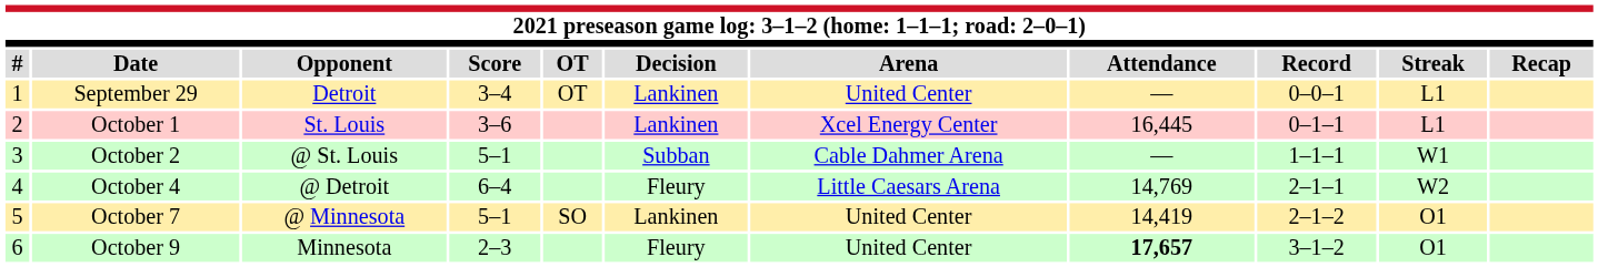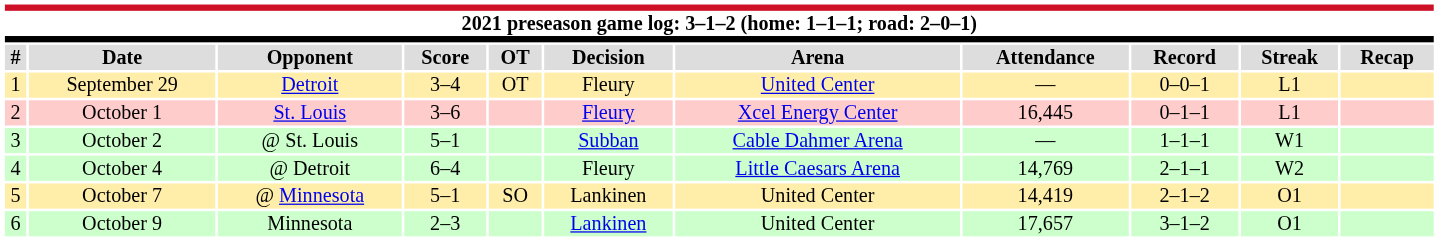September 29 | Decision: Lankinen -> Fleury
October 1 | Decision: Lankinen -> Fleury
October 9 | Decision: Fleury -> Lankinen
October 9 | Attendance: bold -> normal
